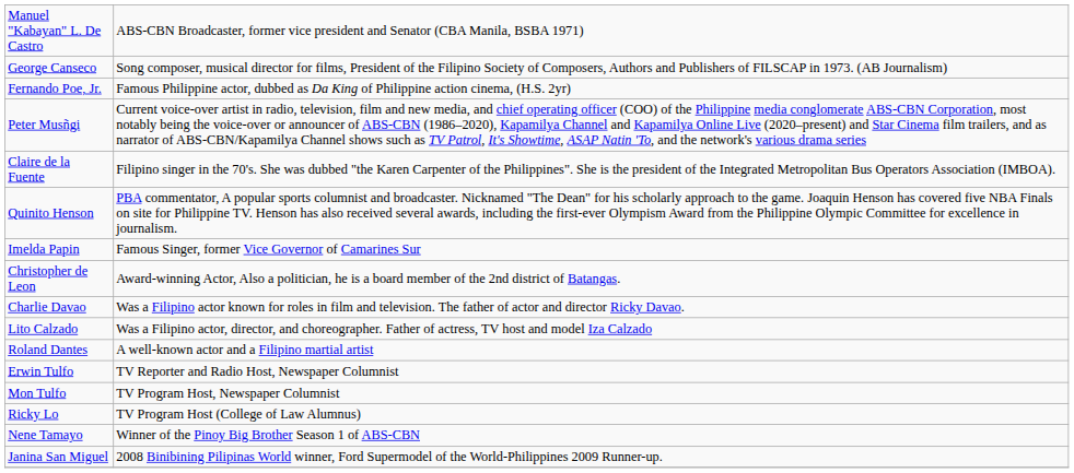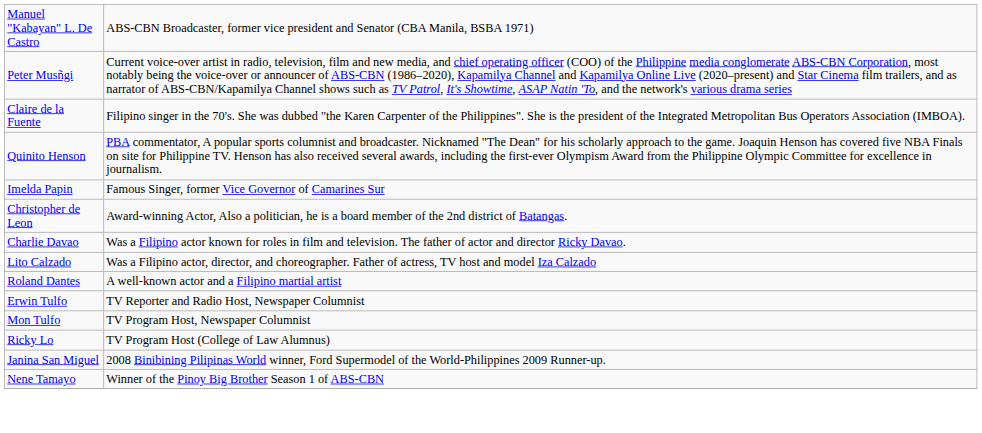- row: George Canseco | Song composer, musical director for films, President of the Filipino Society of Composers, Authors and Publishers of FILSCAP in 1973. (AB Journalism)
- row: Fernando Poe, Jr. | Famous Philippine actor, dubbed as Da King of Philippine action cinema, (H.S. 2yr)
rows swapped: Janina San Miguel <-> Nene Tamayo
